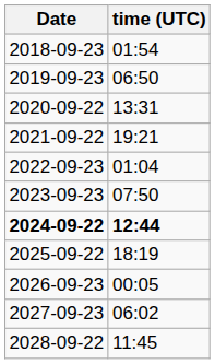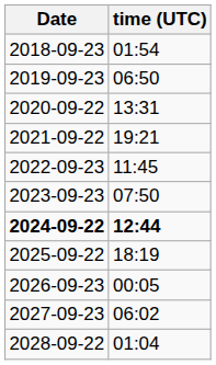2022-09-23 | time (UTC): 01:04 -> 11:45
2028-09-22 | time (UTC): 11:45 -> 01:04
